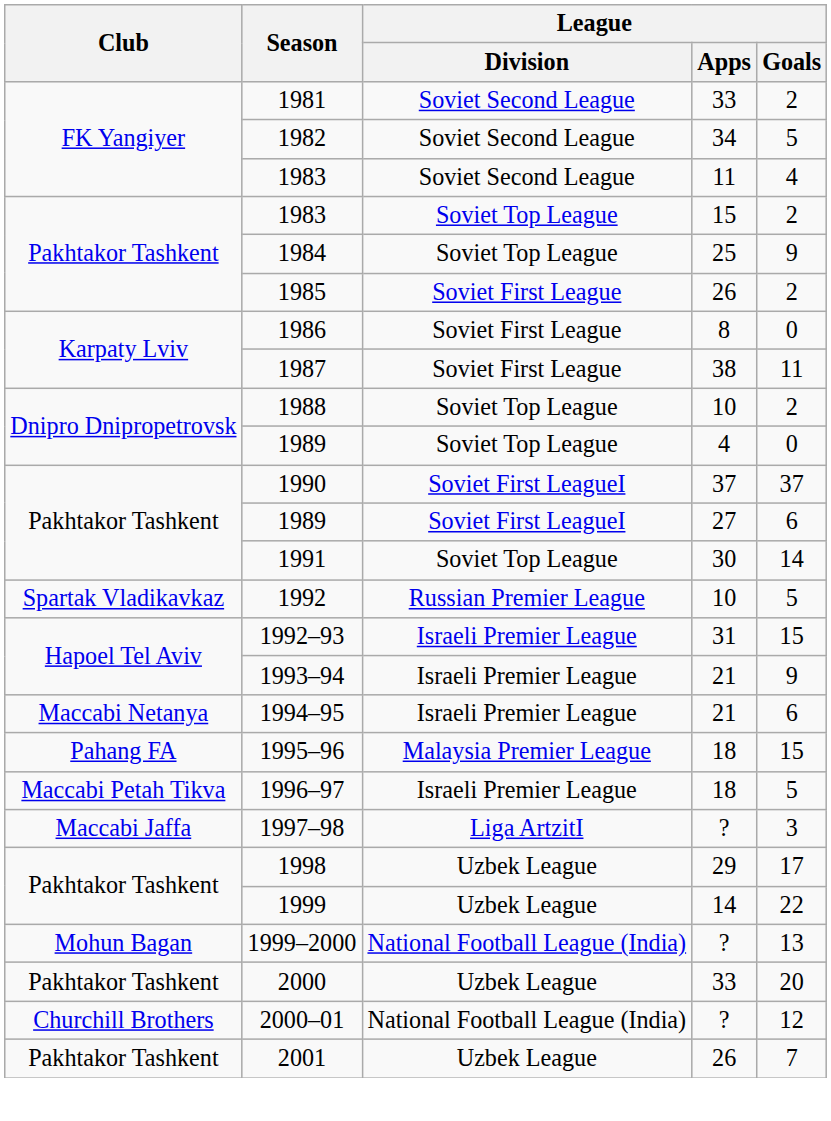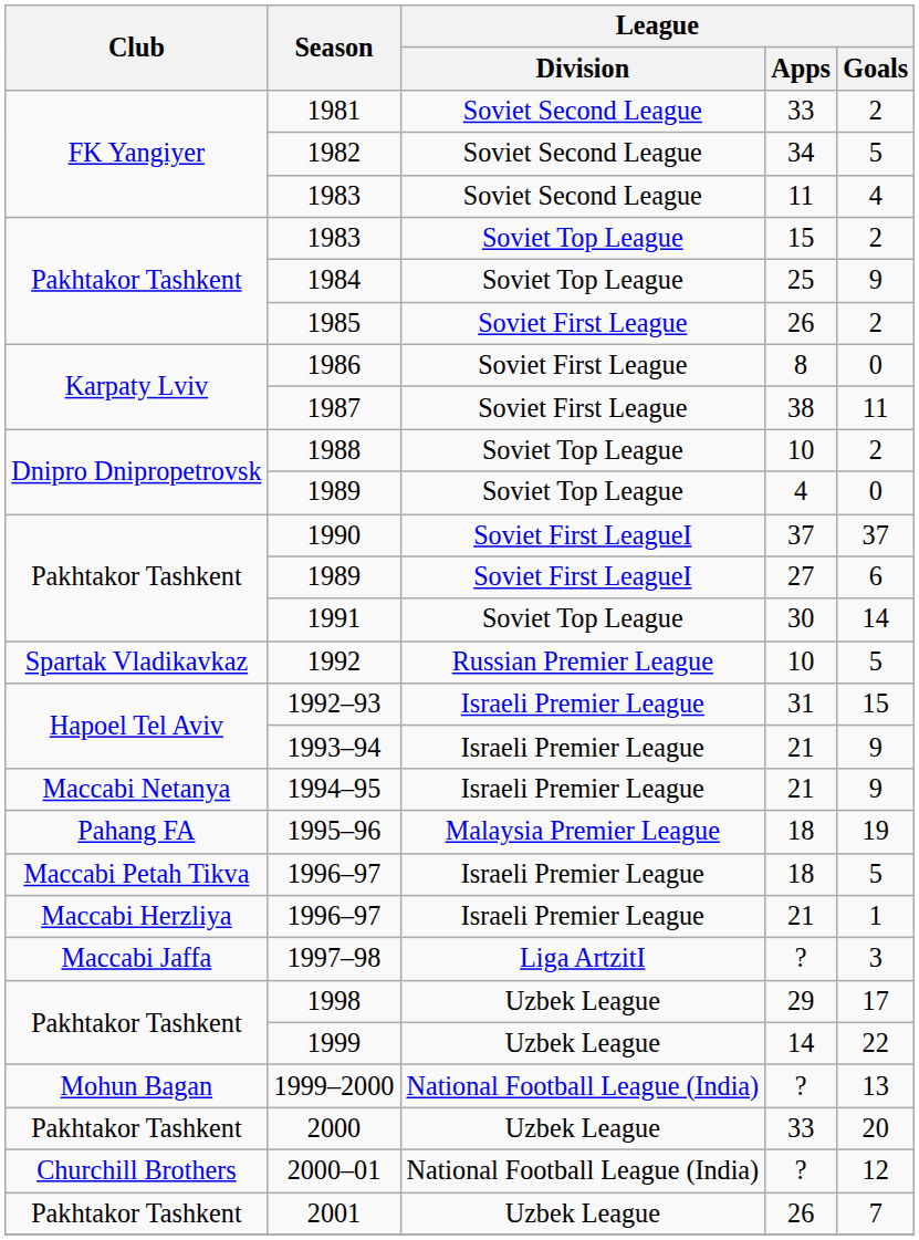1994–95 | League / Goals: 6 -> 9
1995–96 | League / Goals: 15 -> 19
+ row: Maccabi Herzliya | 1996–97 | Israeli Premier League | 21 | 1
